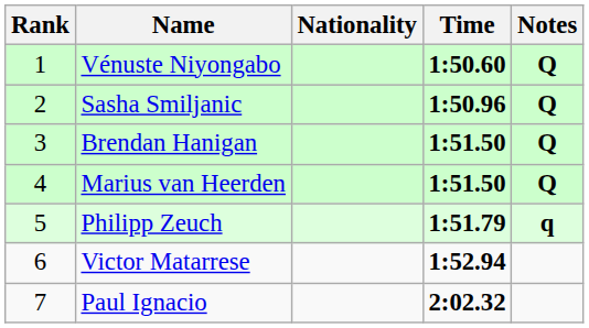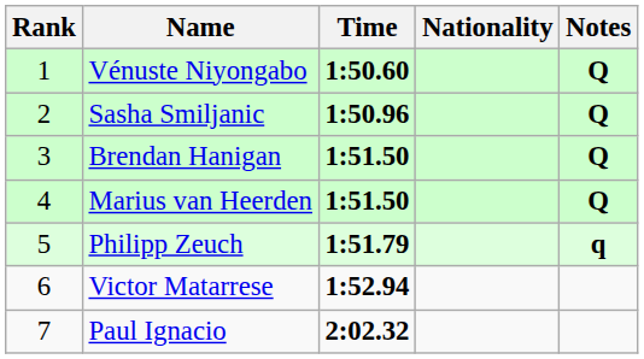columns swapped: Nationality <-> Time
